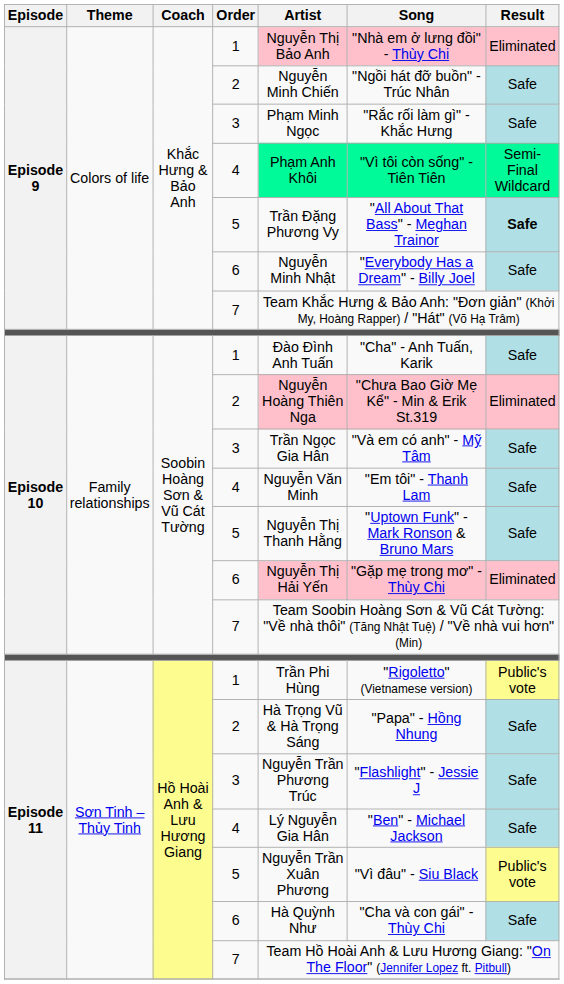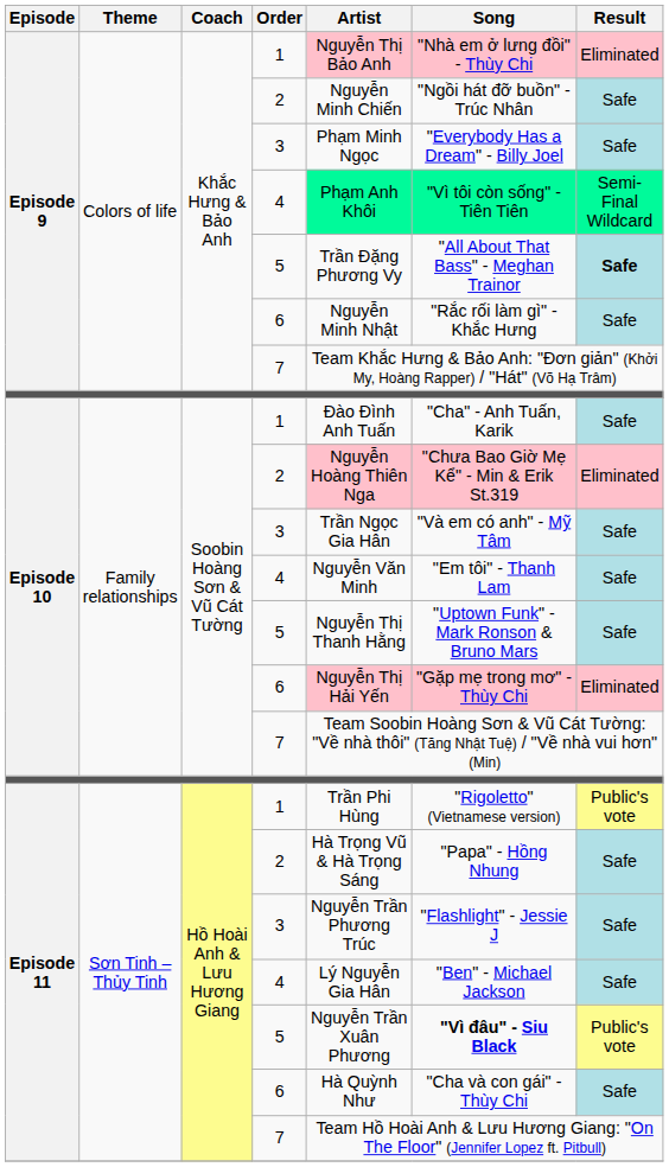Episode 9 / 3 | Song: "Rắc rối làm gì" - Khắc Hưng -> "Everybody Has a Dream" - Billy Joel
Episode 9 / 6 | Song: "Everybody Has a Dream" - Billy Joel -> "Rắc rối làm gì" - Khắc Hưng
Episode 11 / 5 | Song: normal -> bold
